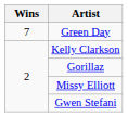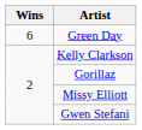Green Day | Wins: 7 -> 6
